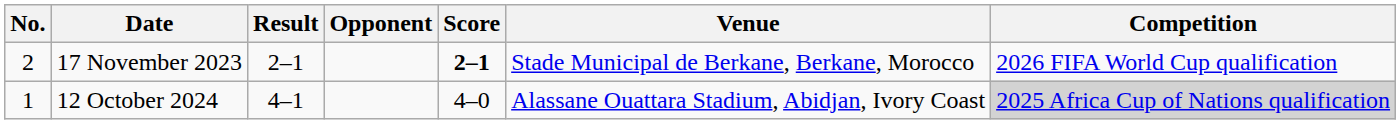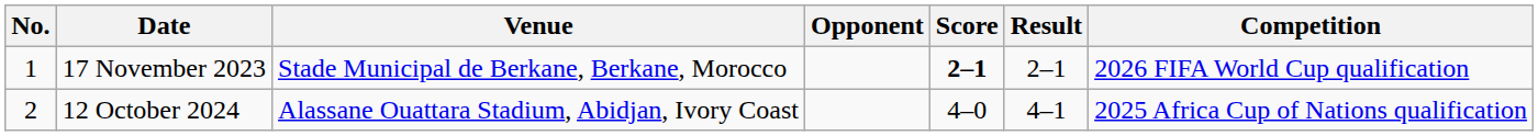columns swapped: Venue <-> Result
17 November 2023 | No.: 2 -> 1
12 October 2024 | No.: 1 -> 2
12 October 2024 | Competition: lightgrey background -> no background
